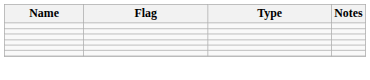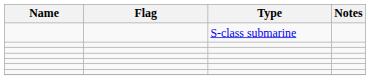+ row: S-class submarine
